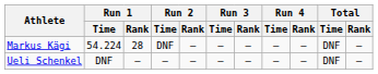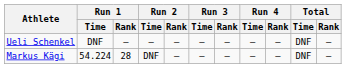rows swapped: Ueli Schenkel <-> Markus Kägi
